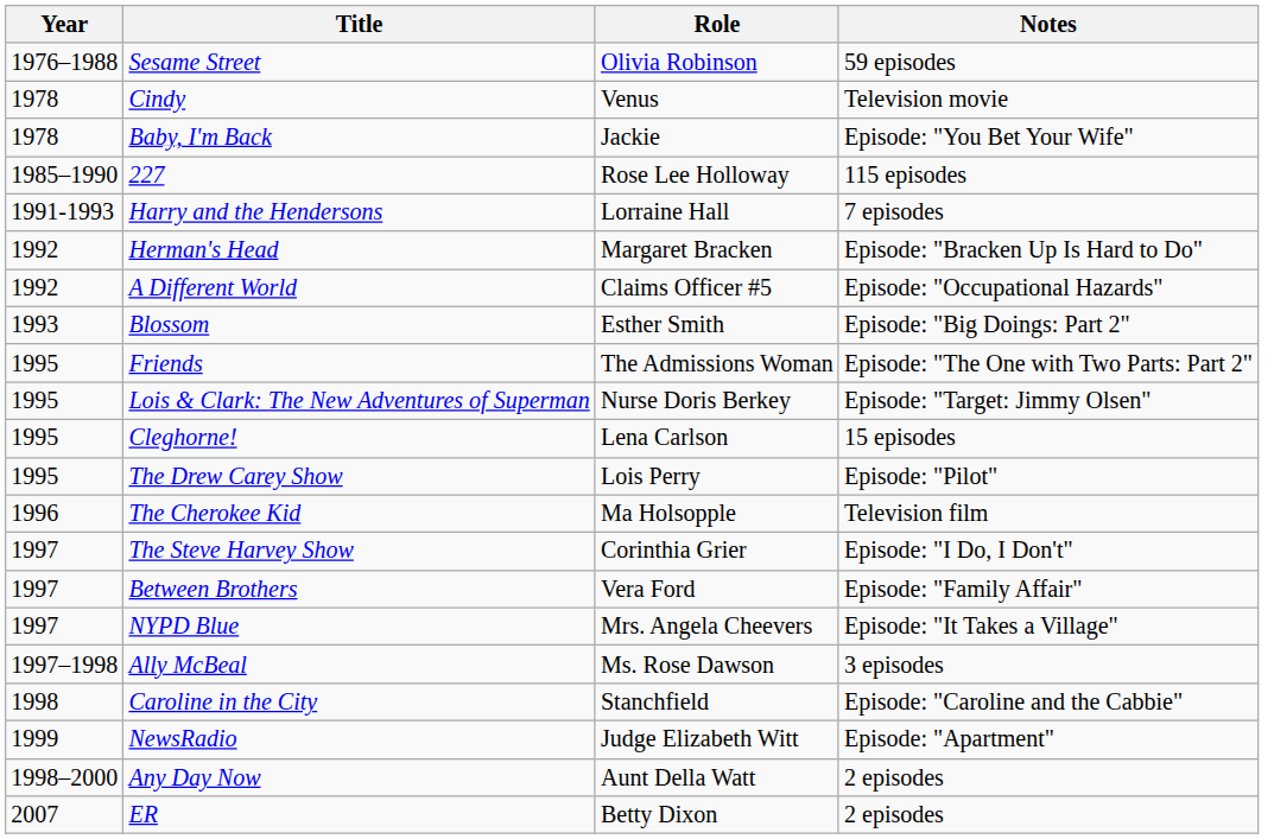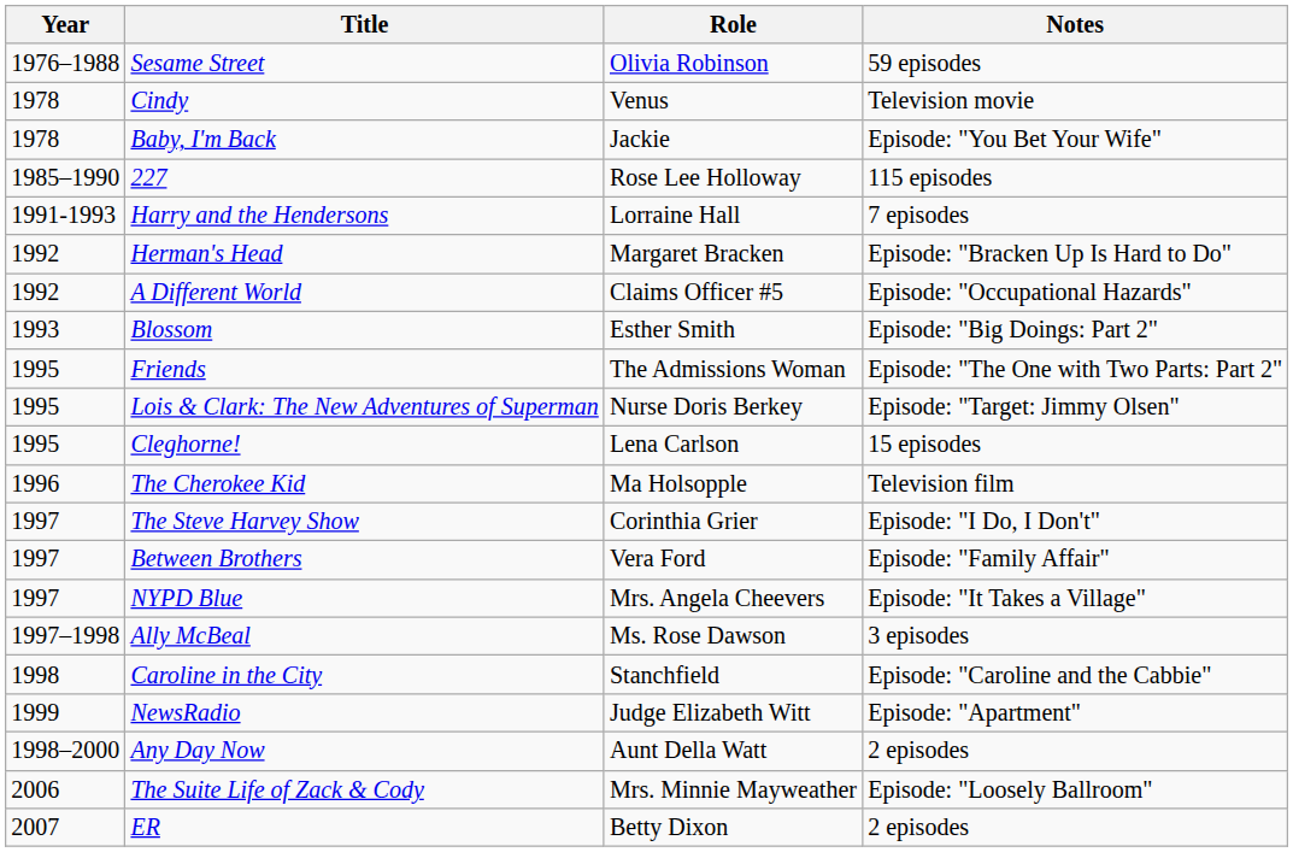- row: 1995 | The Drew Carey Show | Lois Perry | Episode: "Pilot"
+ row: 2006 | The Suite Life of Zack & Cody | Mrs. Minnie Mayweather | Episode: "Loosely Ballroom"
